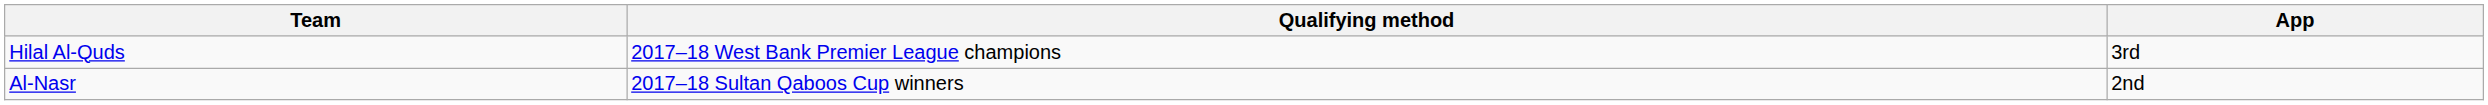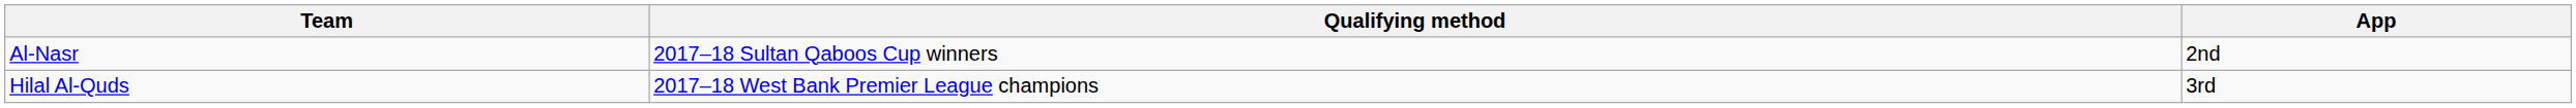rows swapped: Al-Nasr <-> Hilal Al-Quds
